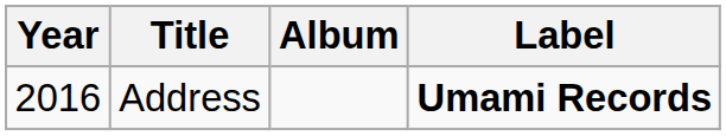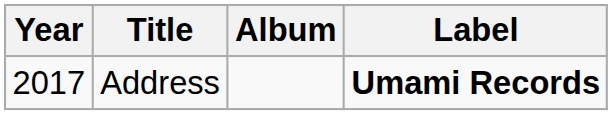Address | Year: 2016 -> 2017
